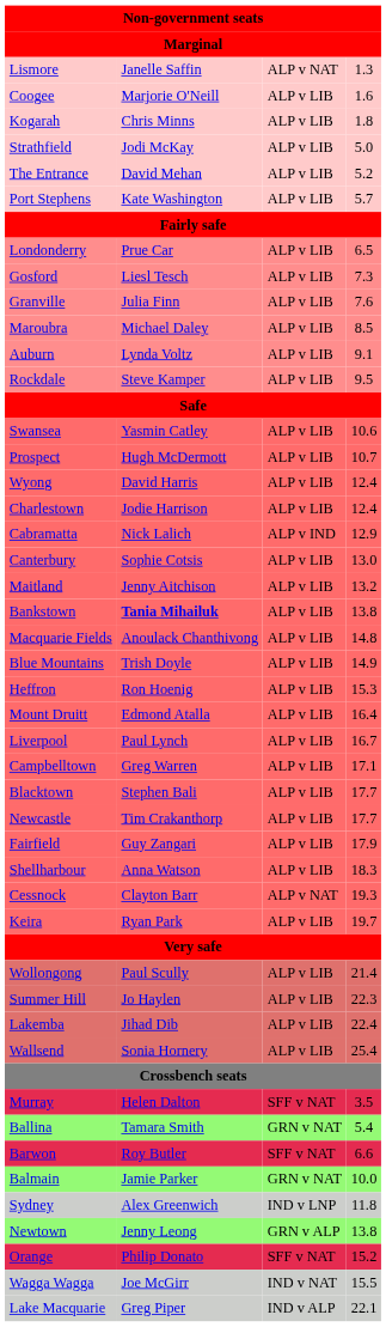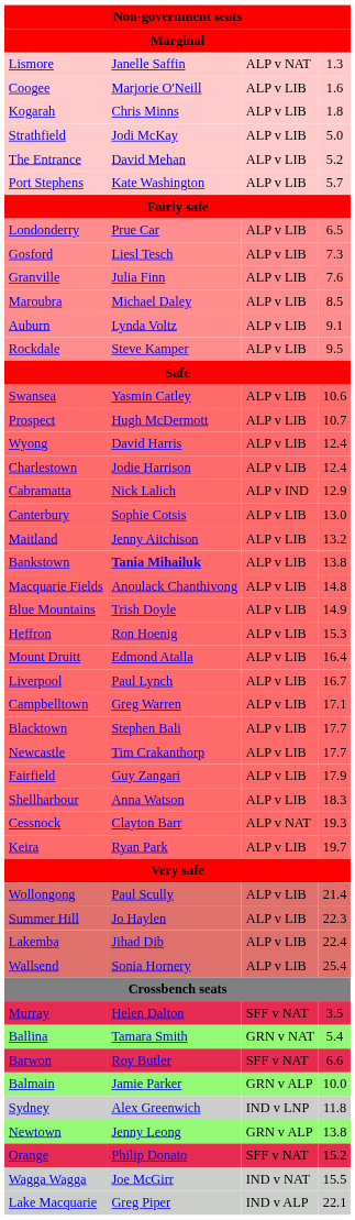Balmain | column 3: GRN v NAT -> GRN v ALP
